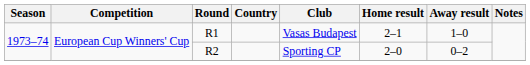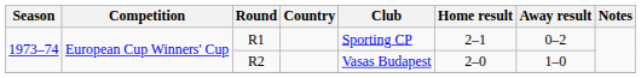R1 | Club: Vasas Budapest -> Sporting CP
R1 | Away result: 1–0 -> 0–2
R2 | Club: Sporting CP -> Vasas Budapest
R2 | Away result: 0–2 -> 1–0
